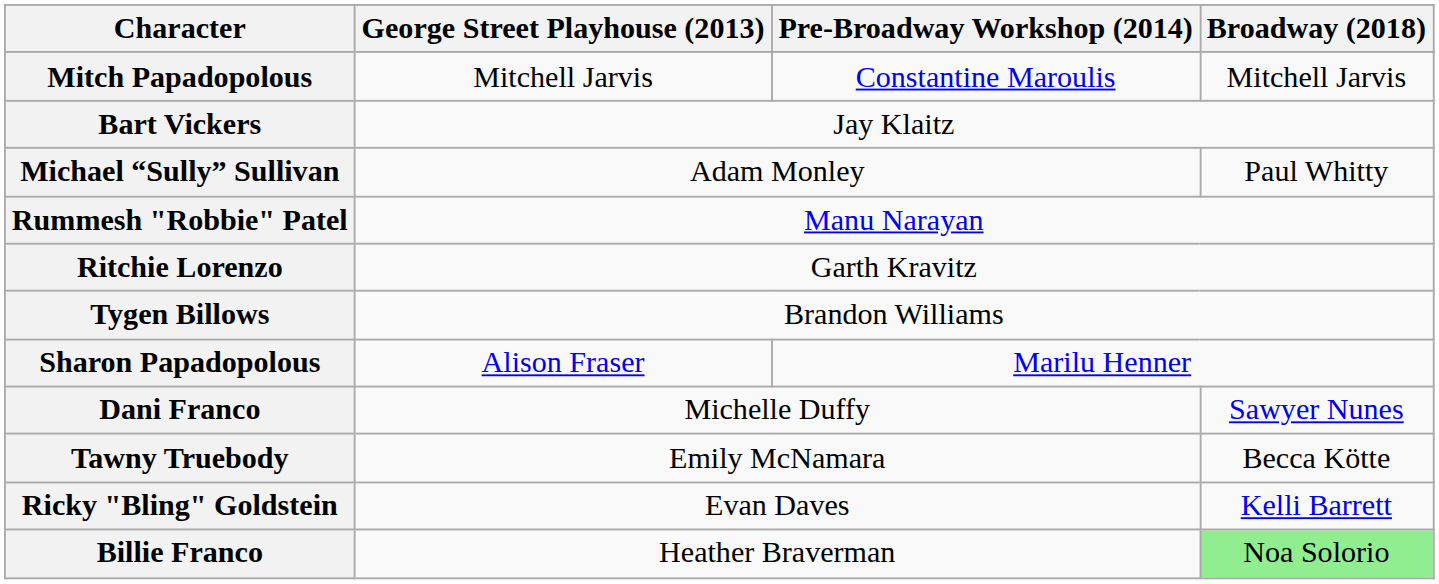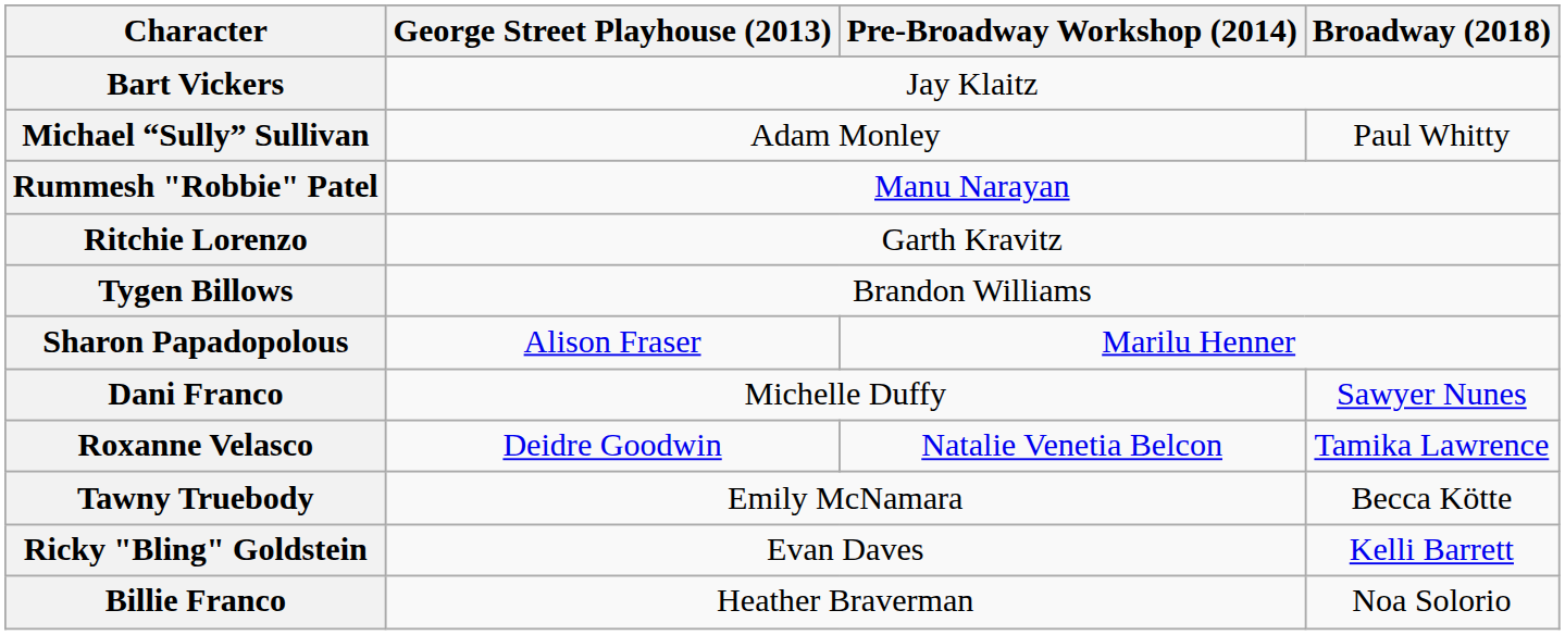- row: Mitch Papadopolous | Mitchell Jarvis | Constantine Maroulis | Mitchell Jarvis
+ row: Roxanne Velasco | Deidre Goodwin | Natalie Venetia Belcon | Tamika Lawrence
Billie Franco | Broadway (2018): lightgreen background -> no background
